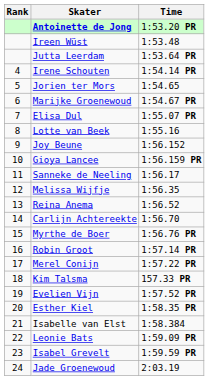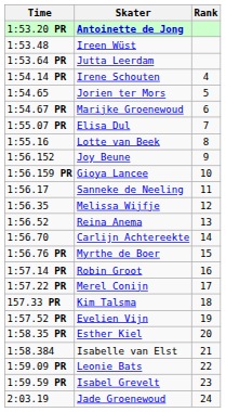columns swapped: Rank <-> Time
